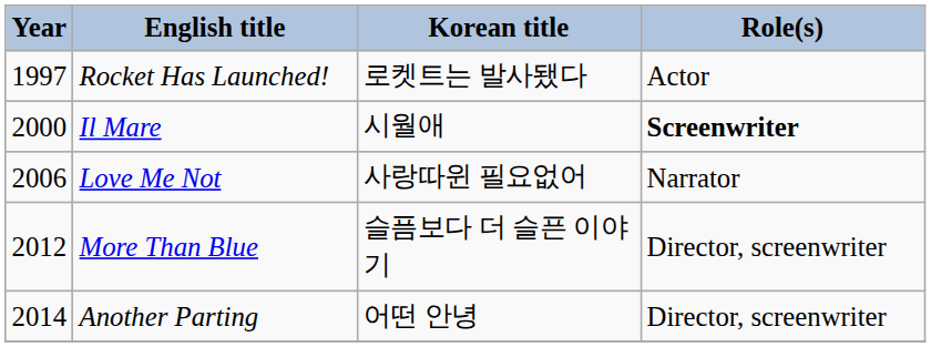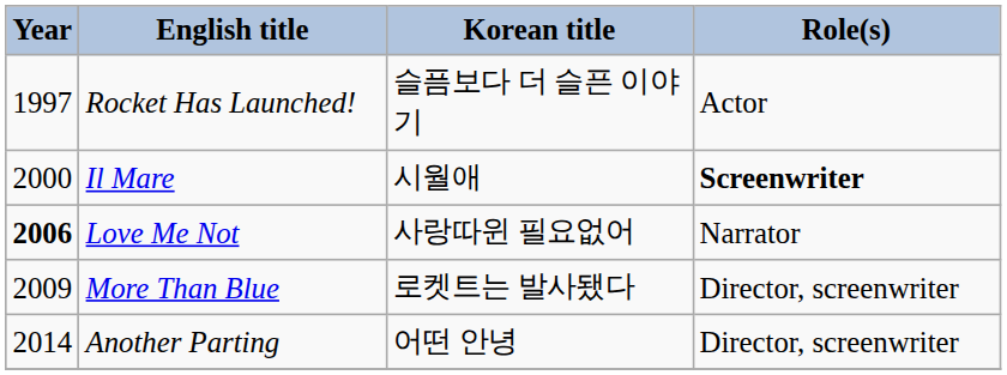Rocket Has Launched! | Korean title: 로켓트는 발사됐다 -> 슬픔보다 더 슬픈 이야기
Love Me Not | Year: normal -> bold
More Than Blue | Year: 2012 -> 2009
More Than Blue | Korean title: 슬픔보다 더 슬픈 이야기 -> 로켓트는 발사됐다
